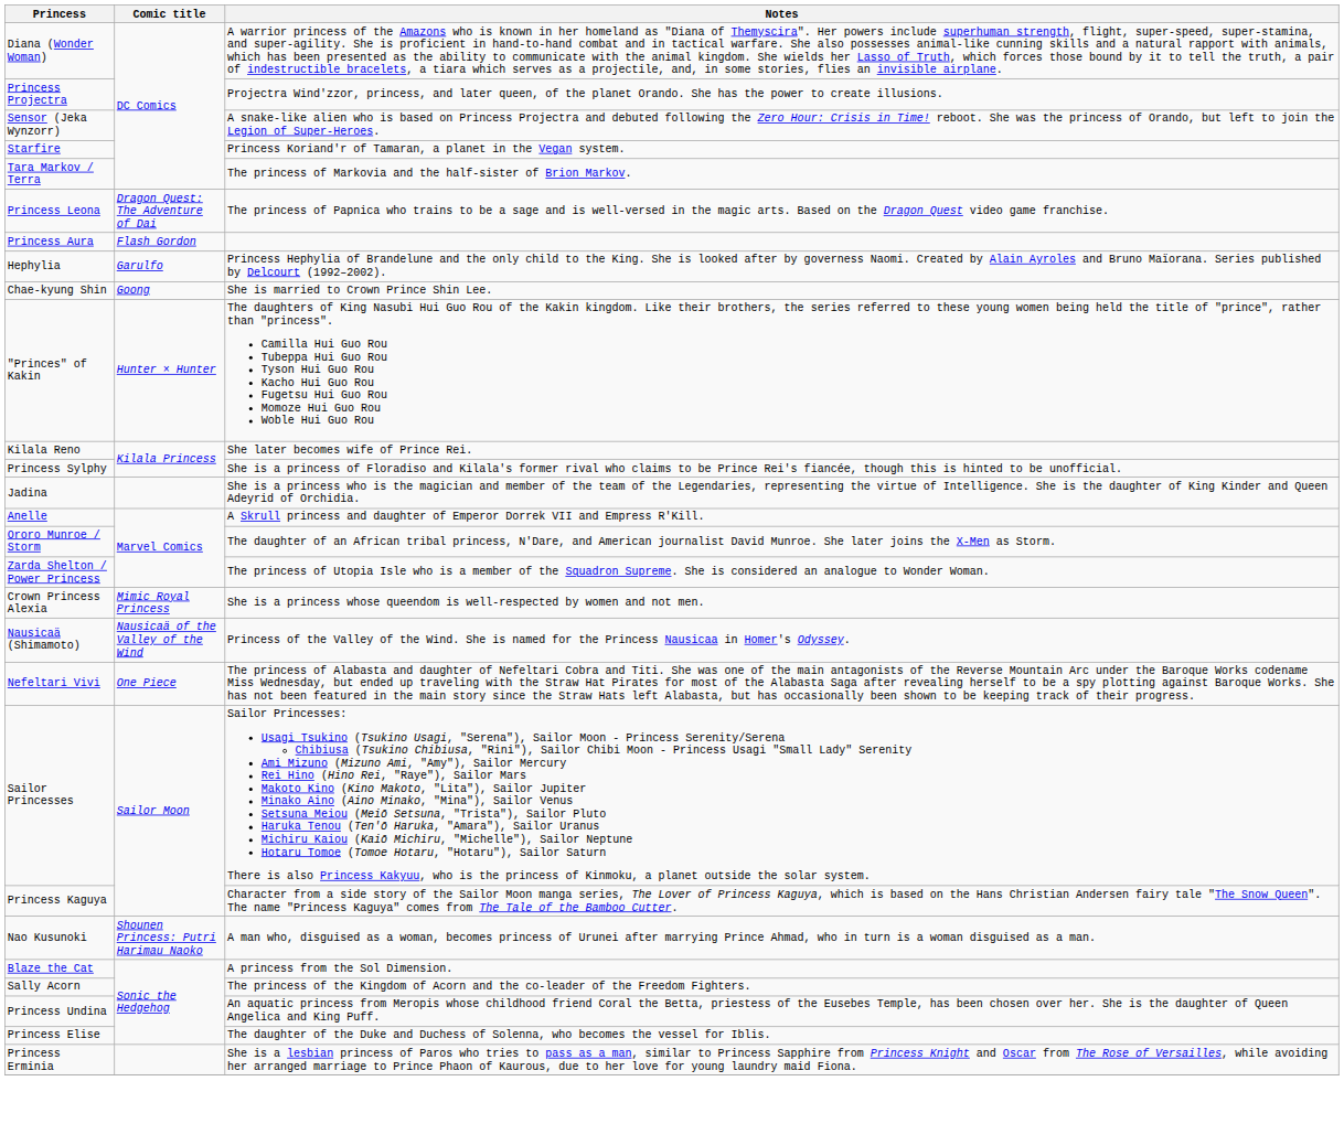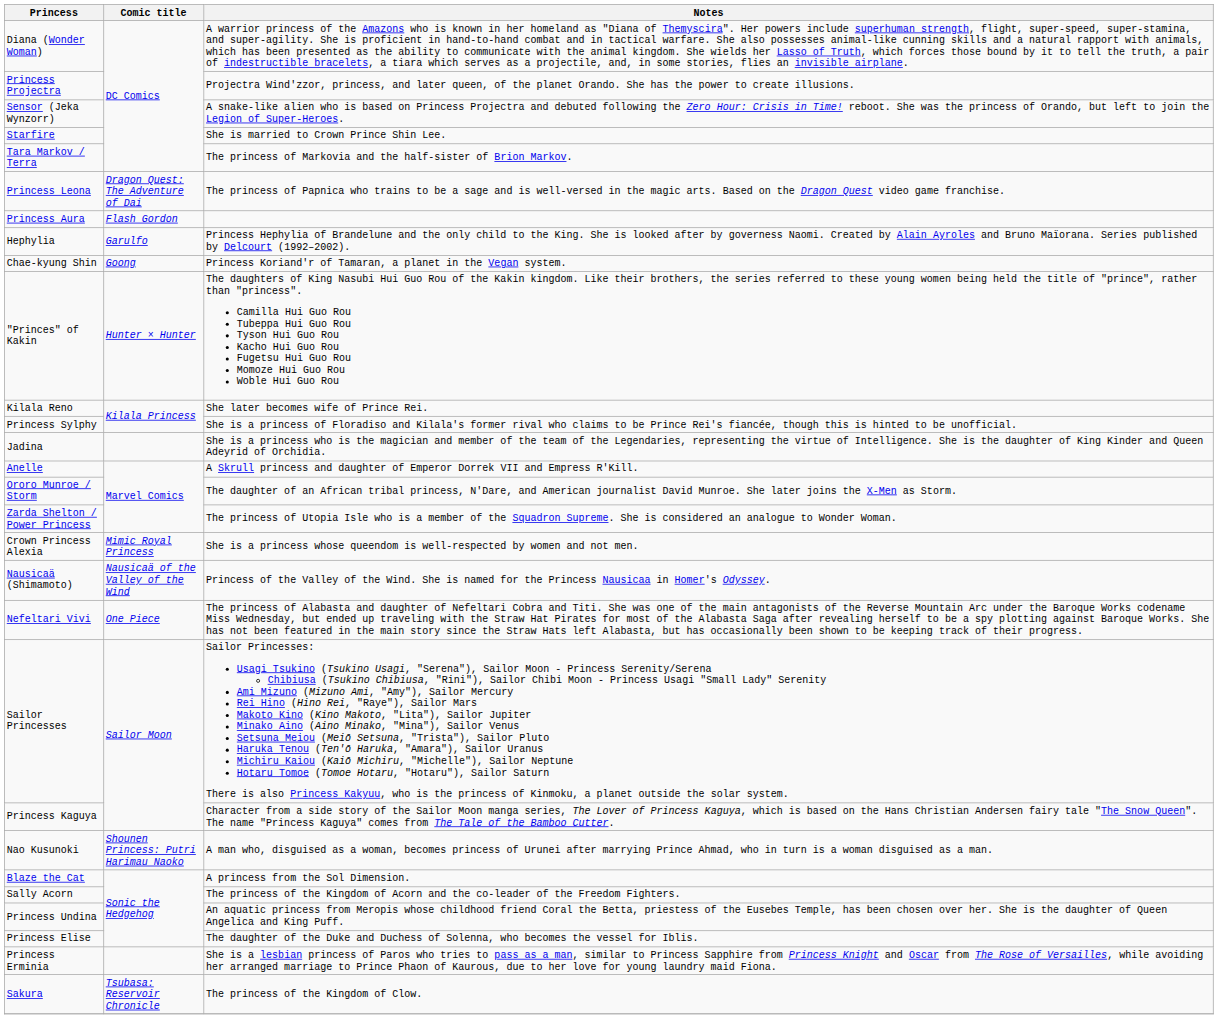Starfire | Notes: Princess Koriand'r of Tamaran, a planet in the Vegan system. -> She is married to Crown Prince Shin Lee.
Chae-kyung Shin | Notes: She is married to Crown Prince Shin Lee. -> Princess Koriand'r of Tamaran, a planet in the Vegan system.
+ row: Sakura | Tsubasa: Reservoir Chronicle | The princess of the Kingdom of Clow.
